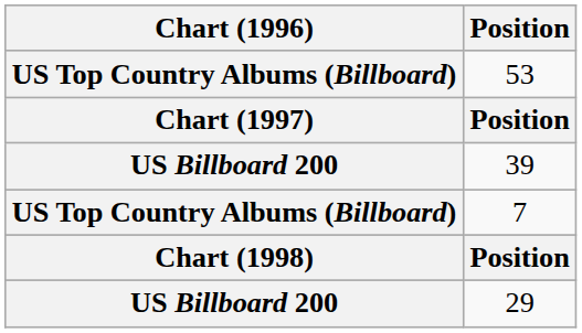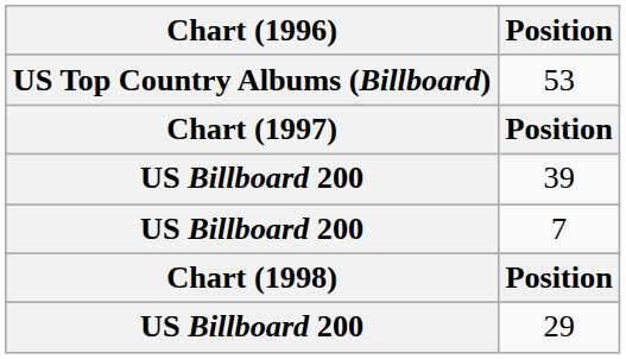7 | Chart (1996): US Top Country Albums (Billboard) -> US Billboard 200
